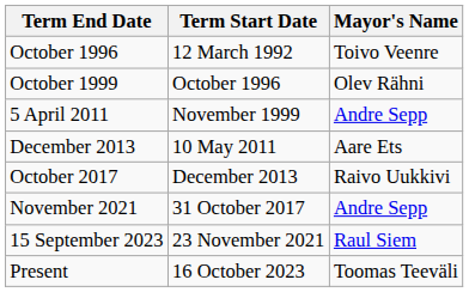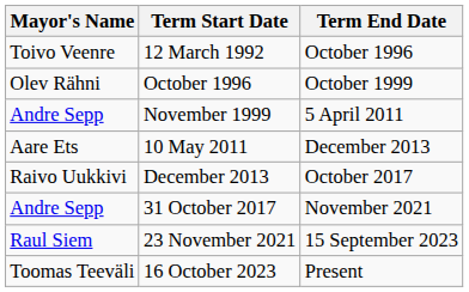columns swapped: Mayor's Name <-> Term End Date
